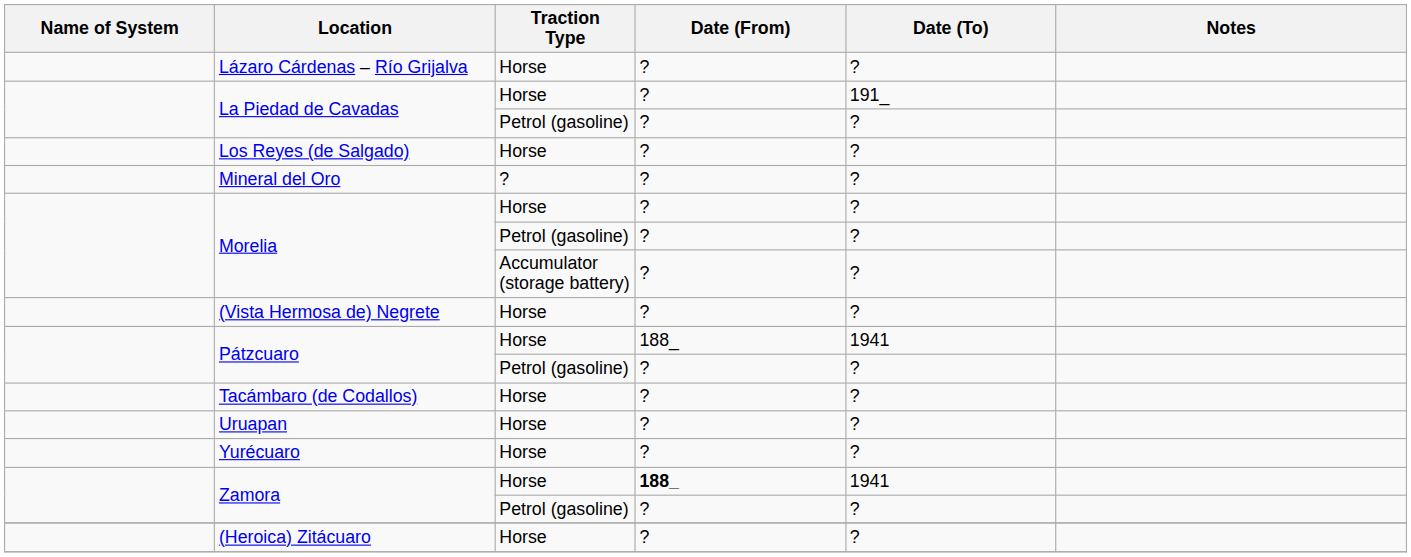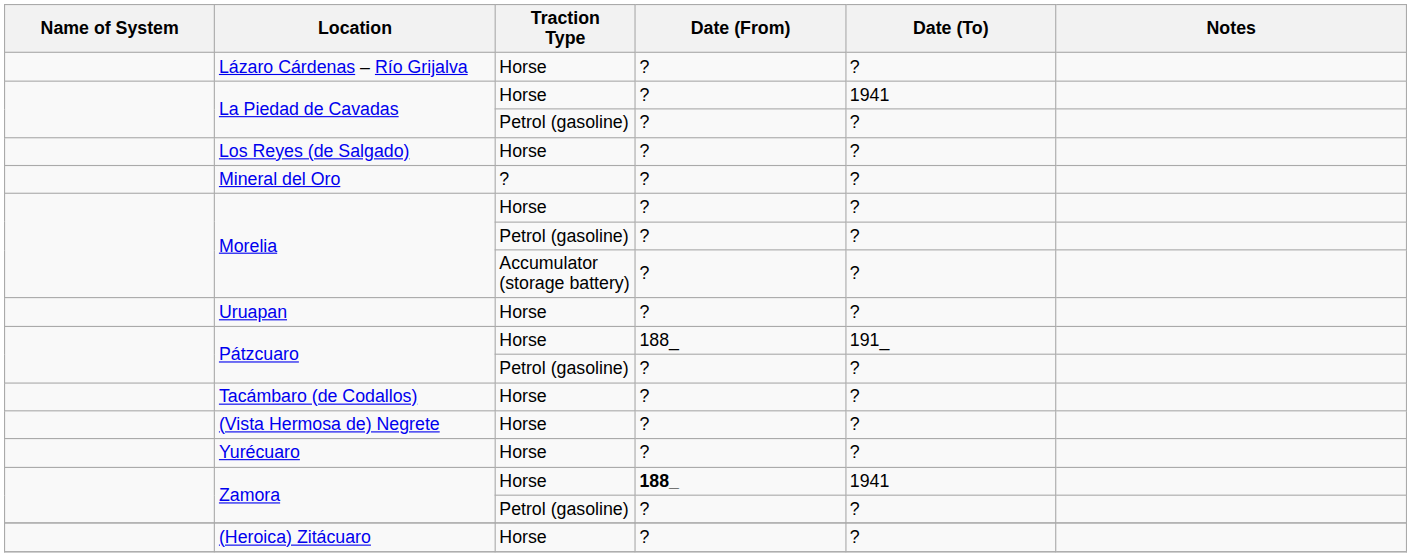La Piedad de Cavadas / Horse | Date (To): 191_ -> 1941
rows swapped: (Vista Hermosa de) Negrete <-> Uruapan
Pátzcuaro / Horse | Date (To): 1941 -> 191_
